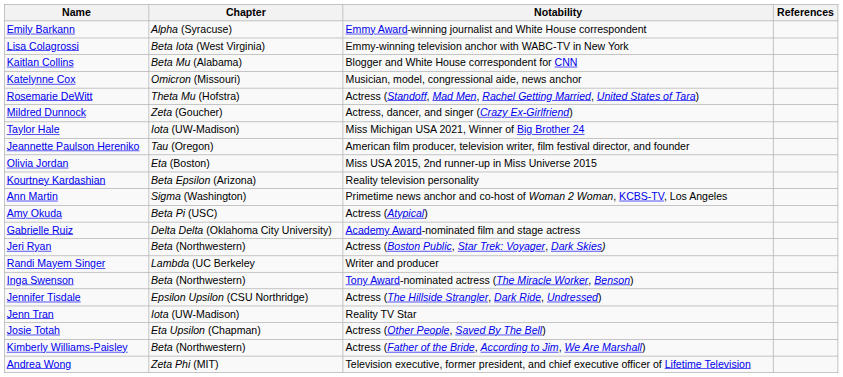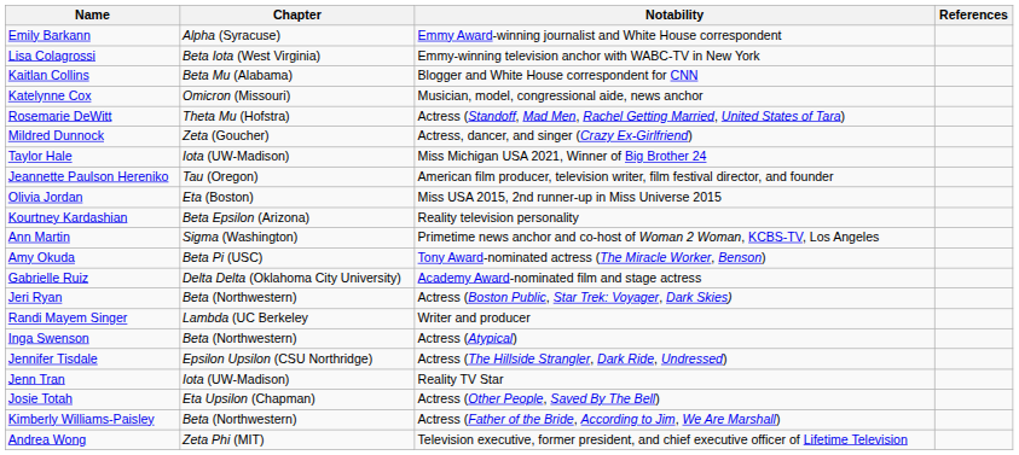Amy Okuda | Notability: Actress (Atypical) -> Tony Award-nominated actress (The Miracle Worker, Benson)
Inga Swenson | Notability: Tony Award-nominated actress (The Miracle Worker, Benson) -> Actress (Atypical)
